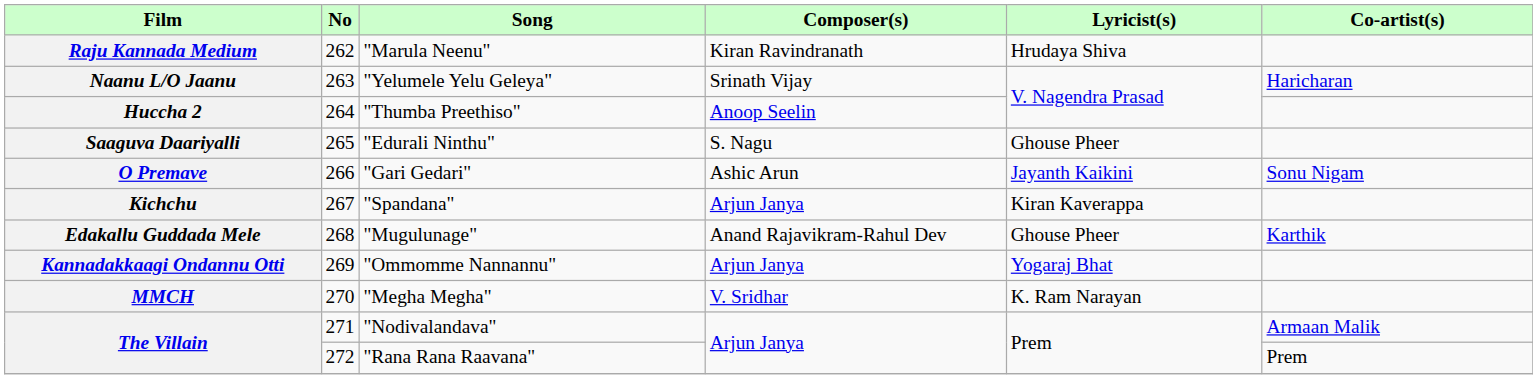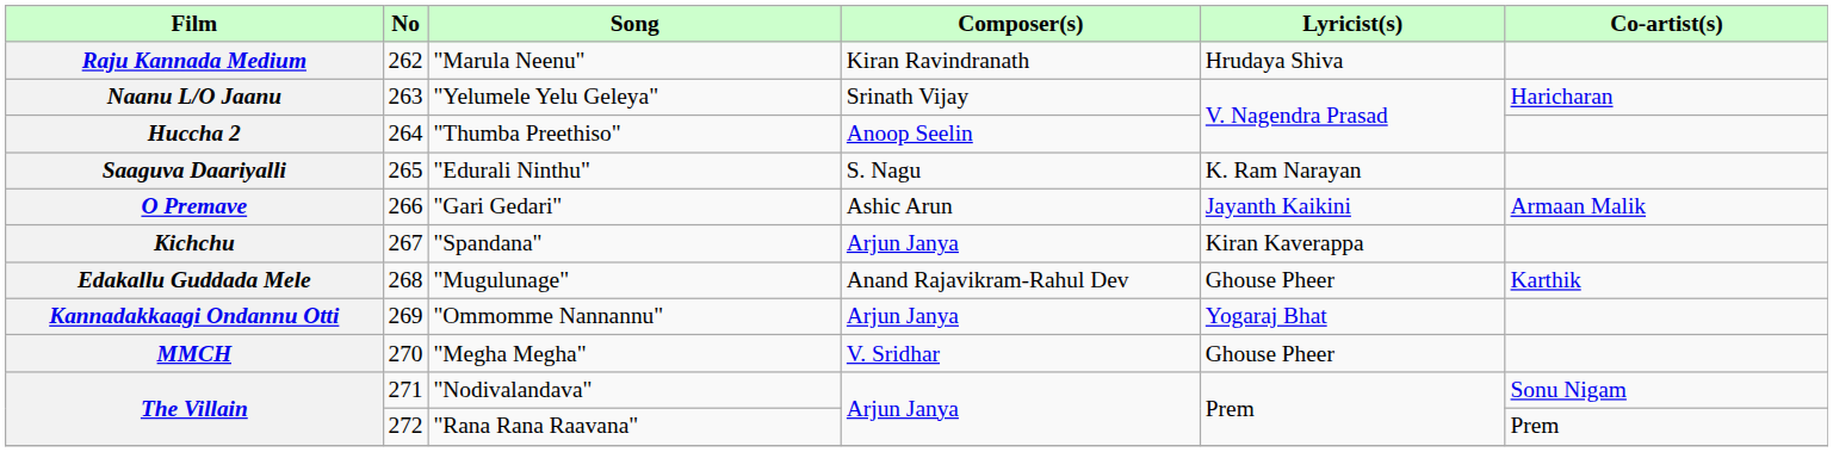Saaguva Daariyalli | Lyricist(s): Ghouse Pheer -> K. Ram Narayan
O Premave | Co-artist(s): Sonu Nigam -> Armaan Malik
MMCH | Lyricist(s): K. Ram Narayan -> Ghouse Pheer
The Villain / "Nodivalandava" | Co-artist(s): Armaan Malik -> Sonu Nigam
